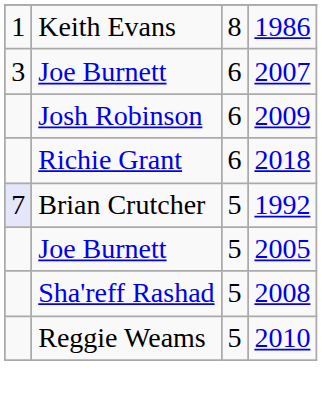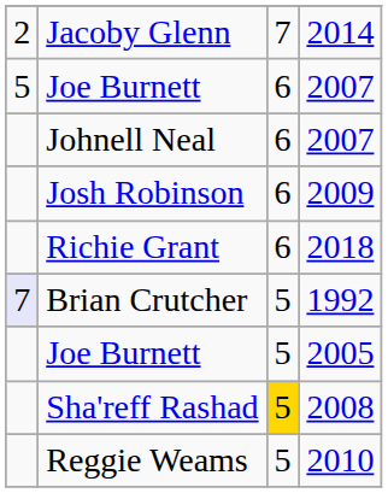- row: 1 | Keith Evans | 8 | 1986
+ row: 2 | Jacoby Glenn | 7 | 2014
Joe Burnett / 2007 | column 1: 3 -> 5
+ row: Johnell Neal | 6 | 2007
Sha'reff Rashad | column 3: no background -> gold background
